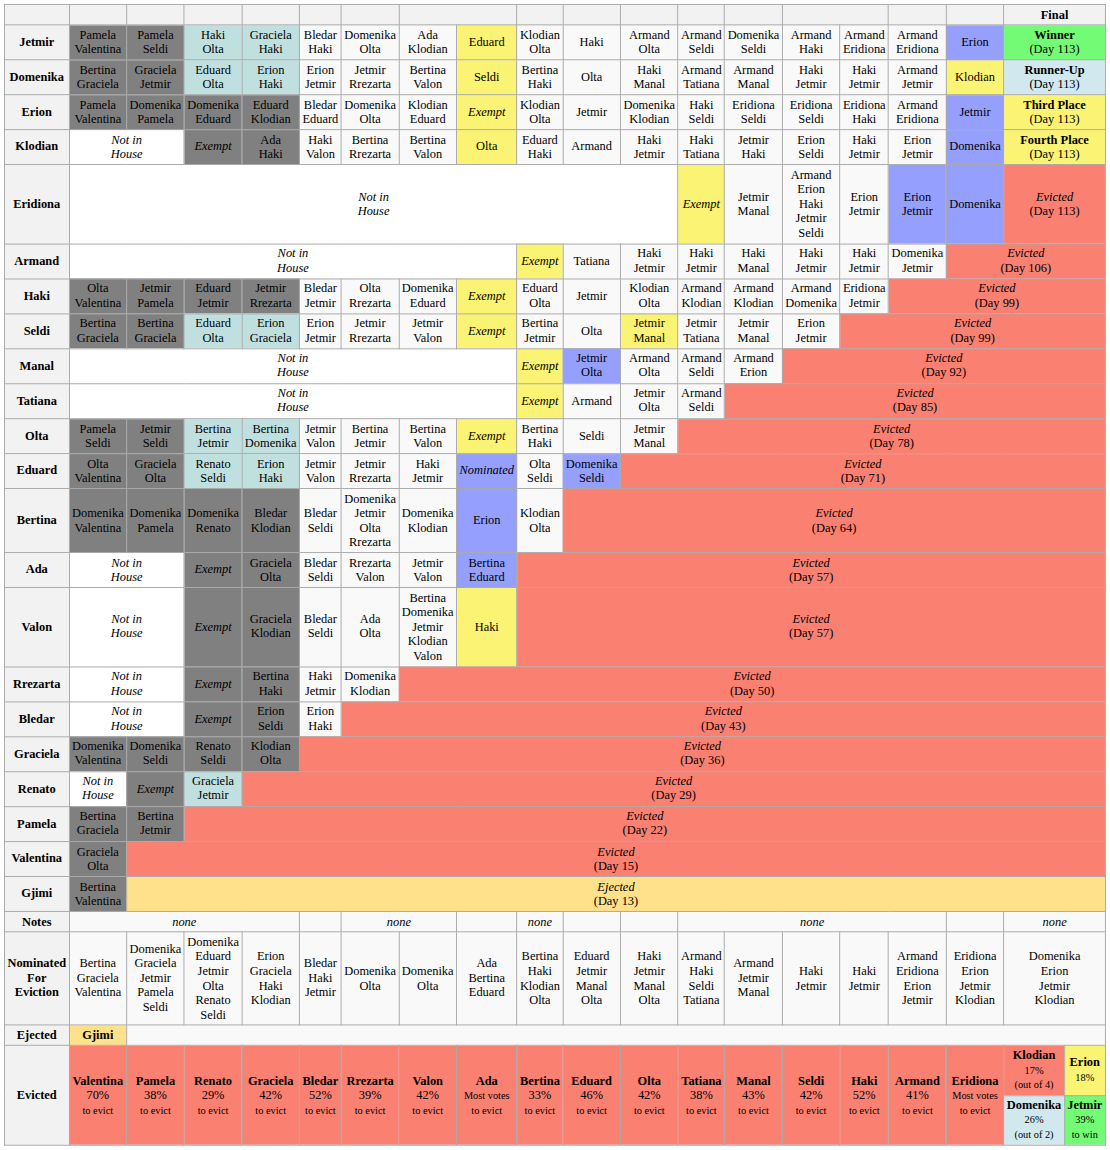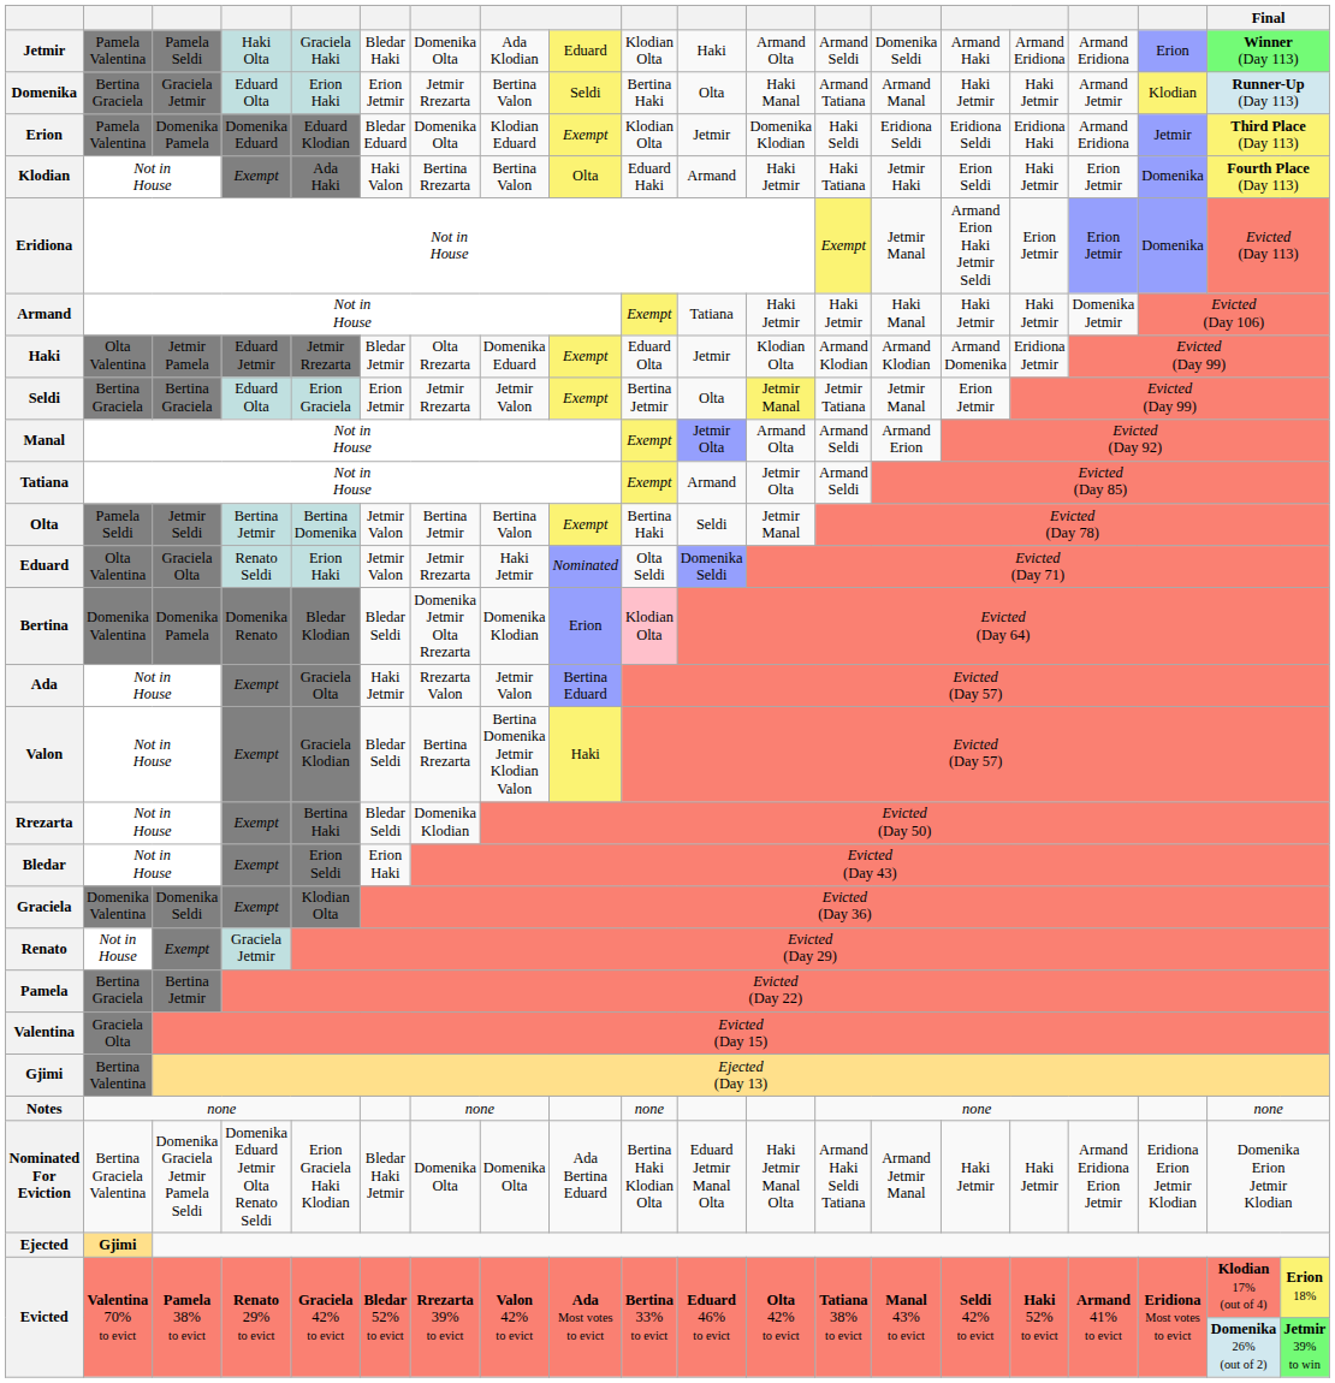Bertina | column 10: no background -> pink background
Ada | column 6: Bledar Seldi -> Haki Jetmir
Valon | column 7: Ada Olta -> Bertina Rrezarta
Rrezarta | column 6: Haki Jetmir -> Bledar Seldi
Graciela | column 4: Renato Seldi -> Exempt
